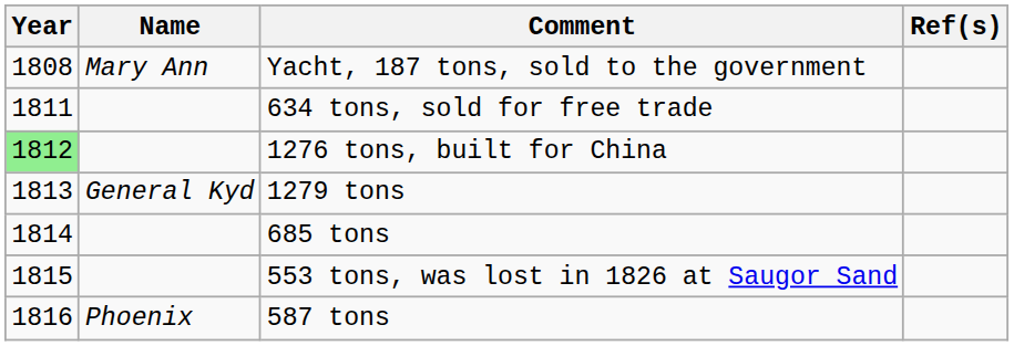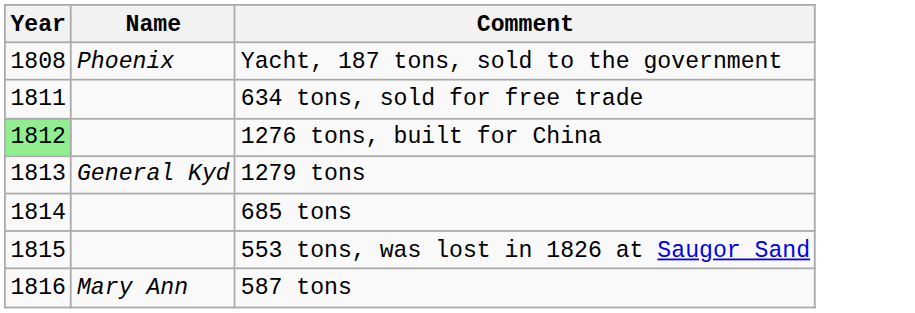- column: Ref(s)
Yacht, 187 tons, sold to the government | Name: Mary Ann -> Phoenix
587 tons | Name: Phoenix -> Mary Ann
